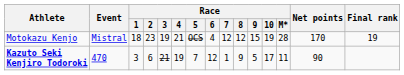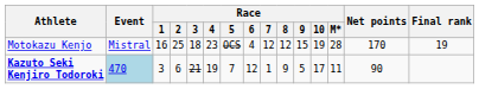Motokazu Kenjo | Race / 1: 18 -> 16
Motokazu Kenjo | Race / 2: 23 -> 25
Motokazu Kenjo | Race / 3: 19 -> 18
Motokazu Kenjo | Race / 4: 21 -> 23
Kazuto Seki Kenjiro Todoroki | Event: no background -> lightblue background
